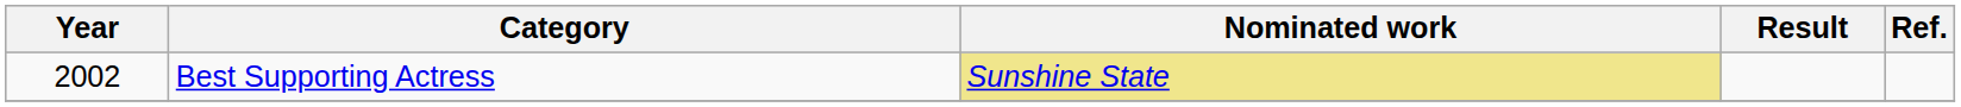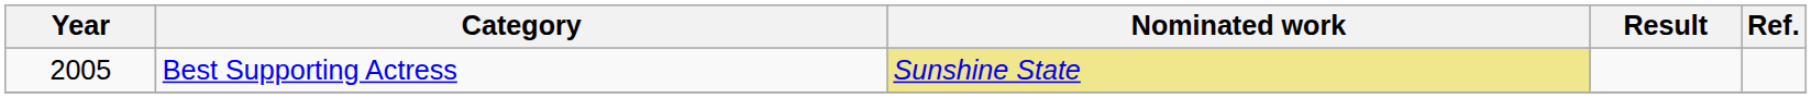Best Supporting Actress | Year: 2002 -> 2005
